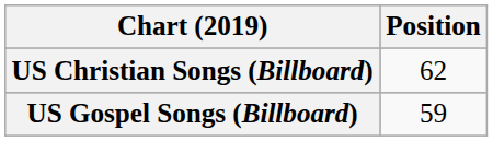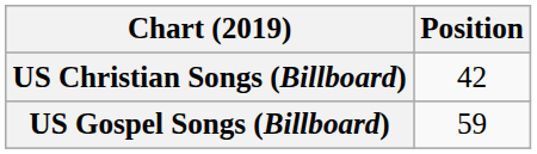US Christian Songs (Billboard) | Position: 62 -> 42
